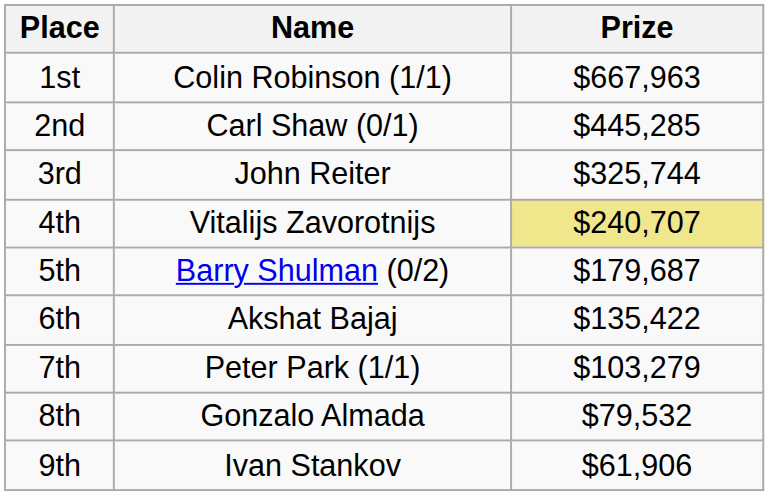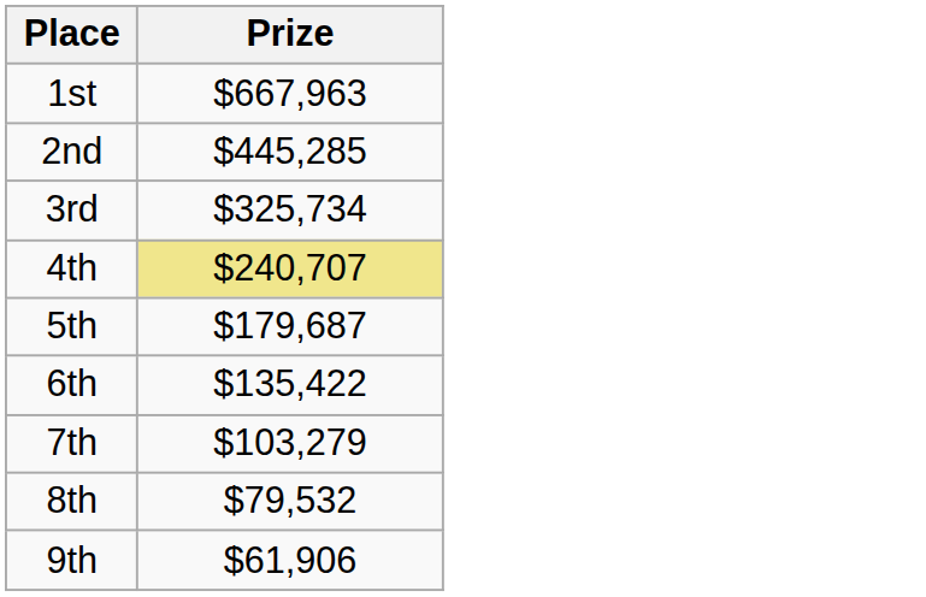- column: Name | Colin Robinson (1/1) | Carl Shaw (0/1) | John Reiter | Vitalijs Zavorotnijs | Barry Shulman (0/2) | Akshat Bajaj | Peter Park (1/1) | Gonzalo Almada | Ivan Stankov
3rd | Prize: $325,744 -> $325,734
